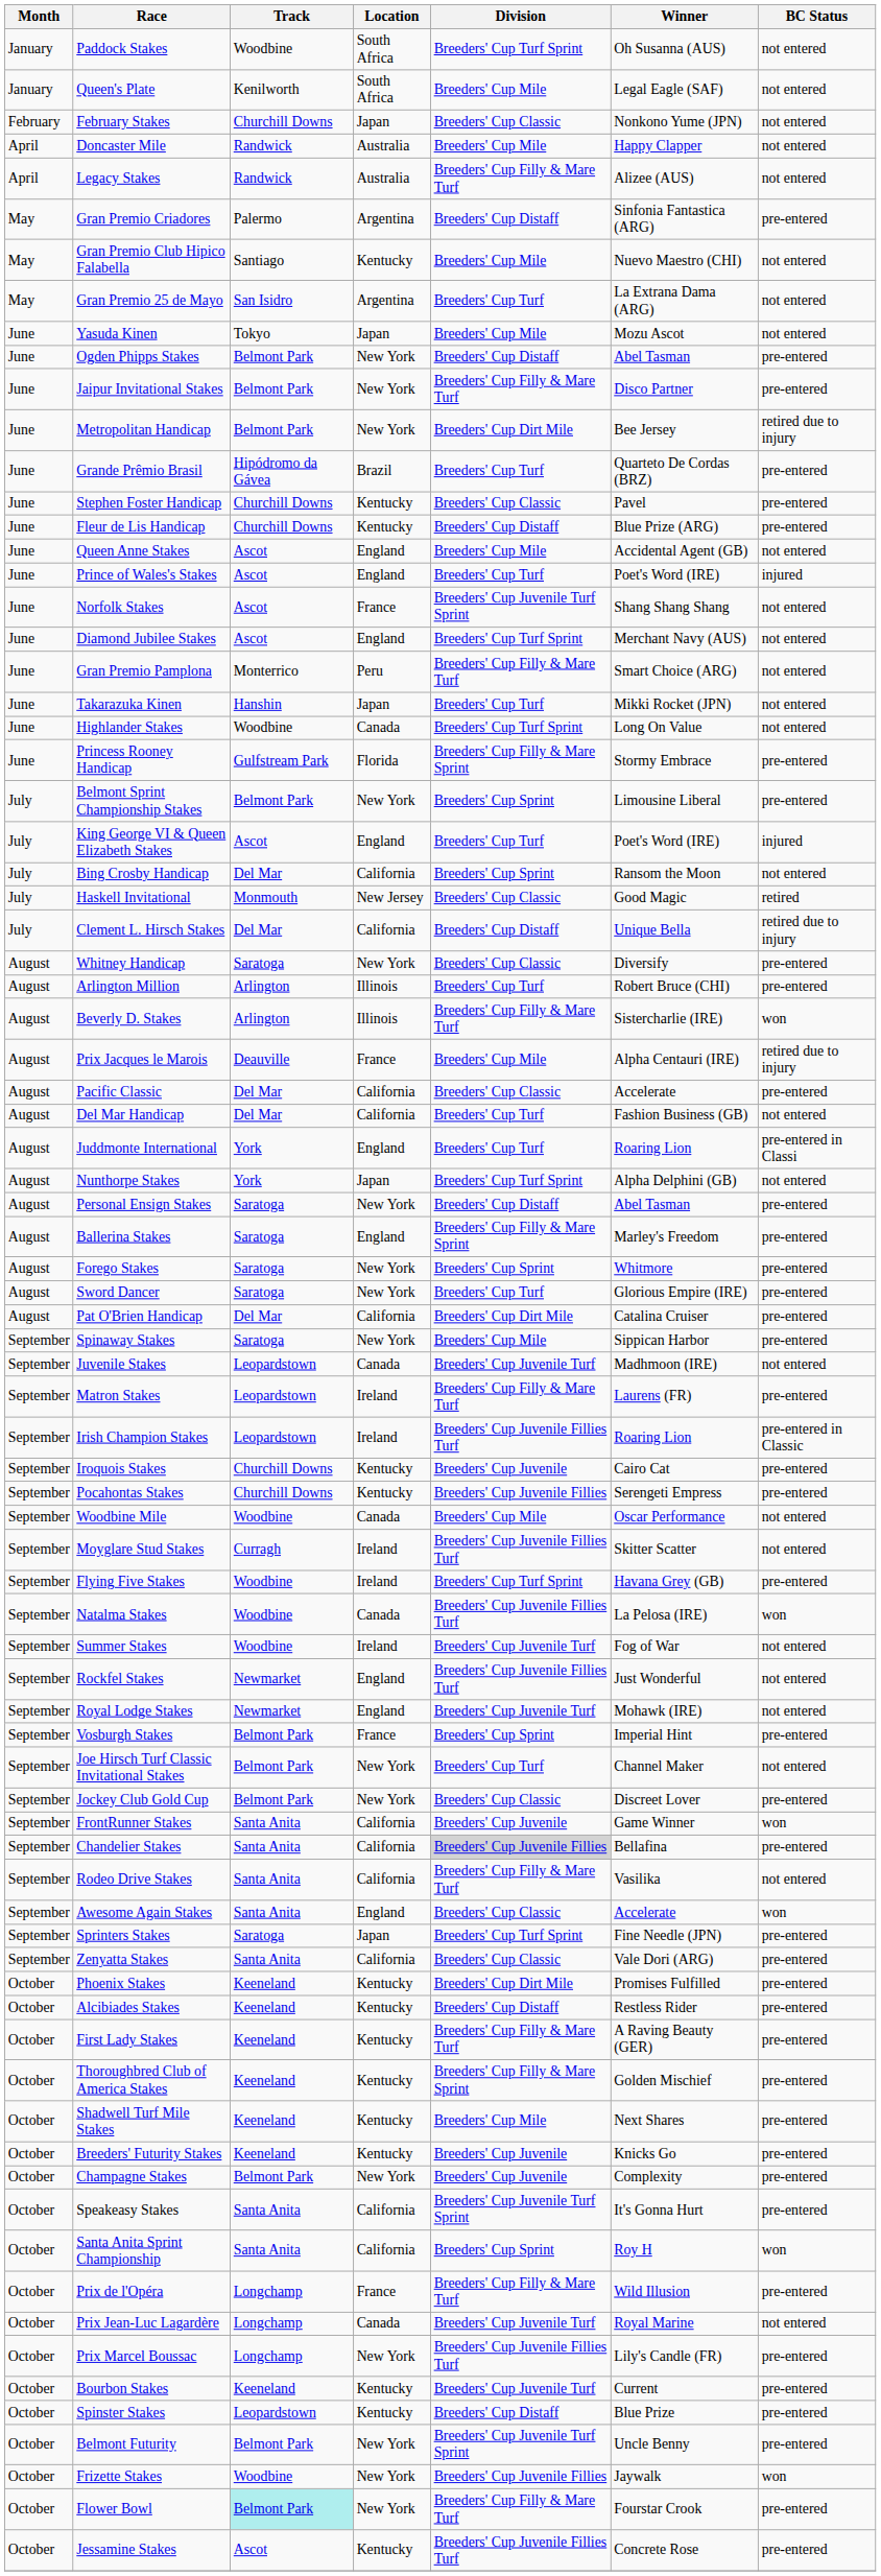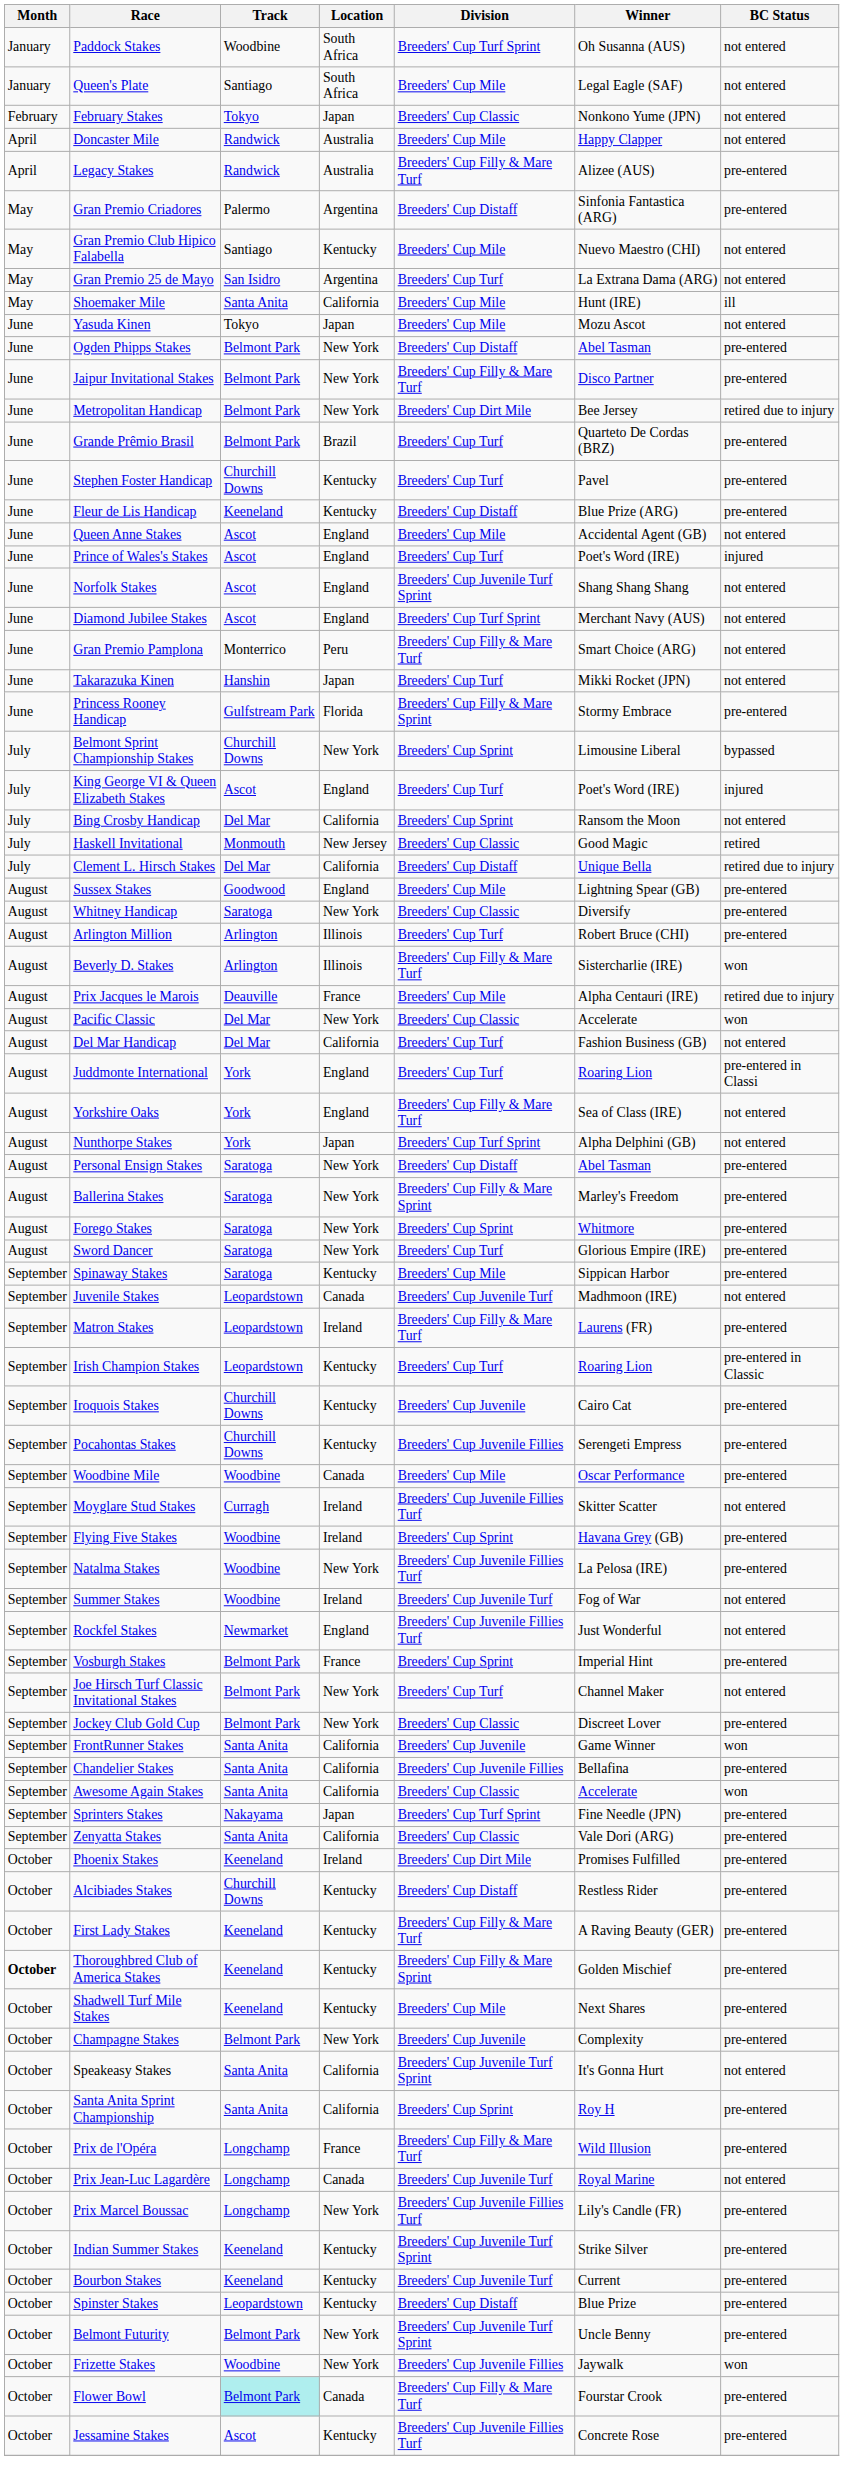Queen's Plate | Track: Kenilworth -> Santiago
February Stakes | Track: Churchill Downs -> Tokyo
Legacy Stakes | BC Status: not entered -> pre-entered
+ row: May | Shoemaker Mile | Santa Anita | California | Breeders' Cup Mile | Hunt (IRE) | ill
Grande Prêmio Brasil | Track: Hipódromo da Gávea -> Belmont Park
Stephen Foster Handicap | Division: Breeders' Cup Classic -> Breeders' Cup Turf
Fleur de Lis Handicap | Track: Churchill Downs -> Keeneland
Norfolk Stakes | Location: France -> England
- row: June | Highlander Stakes | Woodbine | Canada | Breeders' Cup Turf Sprint | Long On Value | not entered
Belmont Sprint Championship Stakes | Track: Belmont Park -> Churchill Downs
Belmont Sprint Championship Stakes | BC Status: pre-entered -> bypassed
+ row: August | Sussex Stakes | Goodwood | England | Breeders' Cup Mile | Lightning Spear (GB) | pre-entered
Pacific Classic | Location: California -> New York
Pacific Classic | BC Status: pre-entered -> won
+ row: August | Yorkshire Oaks | York | England | Breeders' Cup Filly & Mare Turf | Sea of Class (IRE) | not entered
Ballerina Stakes | Location: England -> New York
- row: August | Pat O'Brien Handicap | Del Mar | California | Breeders' Cup Dirt Mile | Catalina Cruiser | pre-entered
Spinaway Stakes | Location: New York -> Kentucky
Irish Champion Stakes | Location: Ireland -> Kentucky
Irish Champion Stakes | Division: Breeders' Cup Juvenile Fillies Turf -> Breeders' Cup Turf
Woodbine Mile | BC Status: not entered -> pre-entered
Flying Five Stakes | Division: Breeders' Cup Turf Sprint -> Breeders' Cup Sprint
Natalma Stakes | Location: Canada -> New York
Natalma Stakes | BC Status: won -> pre-entered
- row: September | Royal Lodge Stakes | Newmarket | England | Breeders' Cup Juvenile Turf | Mohawk (IRE) | not entered
Chandelier Stakes | Division: lightgrey background -> no background
- row: September | Rodeo Drive Stakes | Santa Anita | California | Breeders' Cup Filly & Mare Turf | Vasilika | not entered
Awesome Again Stakes | Location: England -> California
Sprinters Stakes | Track: Saratoga -> Nakayama
Phoenix Stakes | Location: Kentucky -> Ireland
Alcibiades Stakes | Track: Keeneland -> Churchill Downs
Thoroughbred Club of America Stakes | Month: normal -> bold
- row: October | Breeders' Futurity Stakes | Keeneland | Kentucky | Breeders' Cup Juvenile | Knicks Go | pre-entered
Speakeasy Stakes | BC Status: pre-entered -> not entered
Santa Anita Sprint Championship | BC Status: won -> pre-entered
+ row: October | Indian Summer Stakes | Keeneland | Kentucky | Breeders' Cup Juvenile Turf Sprint | Strike Silver | pre-entered
Flower Bowl | Location: New York -> Canada
